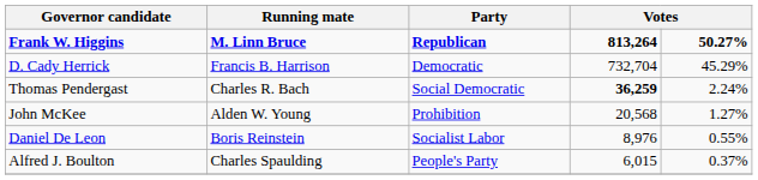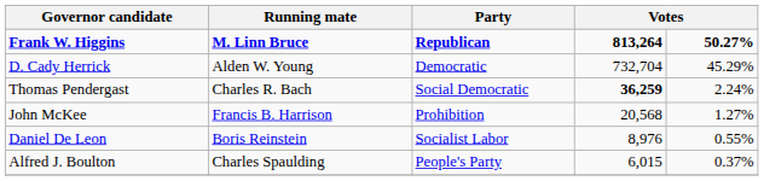D. Cady Herrick | Running mate: Francis B. Harrison -> Alden W. Young
John McKee | Running mate: Alden W. Young -> Francis B. Harrison
